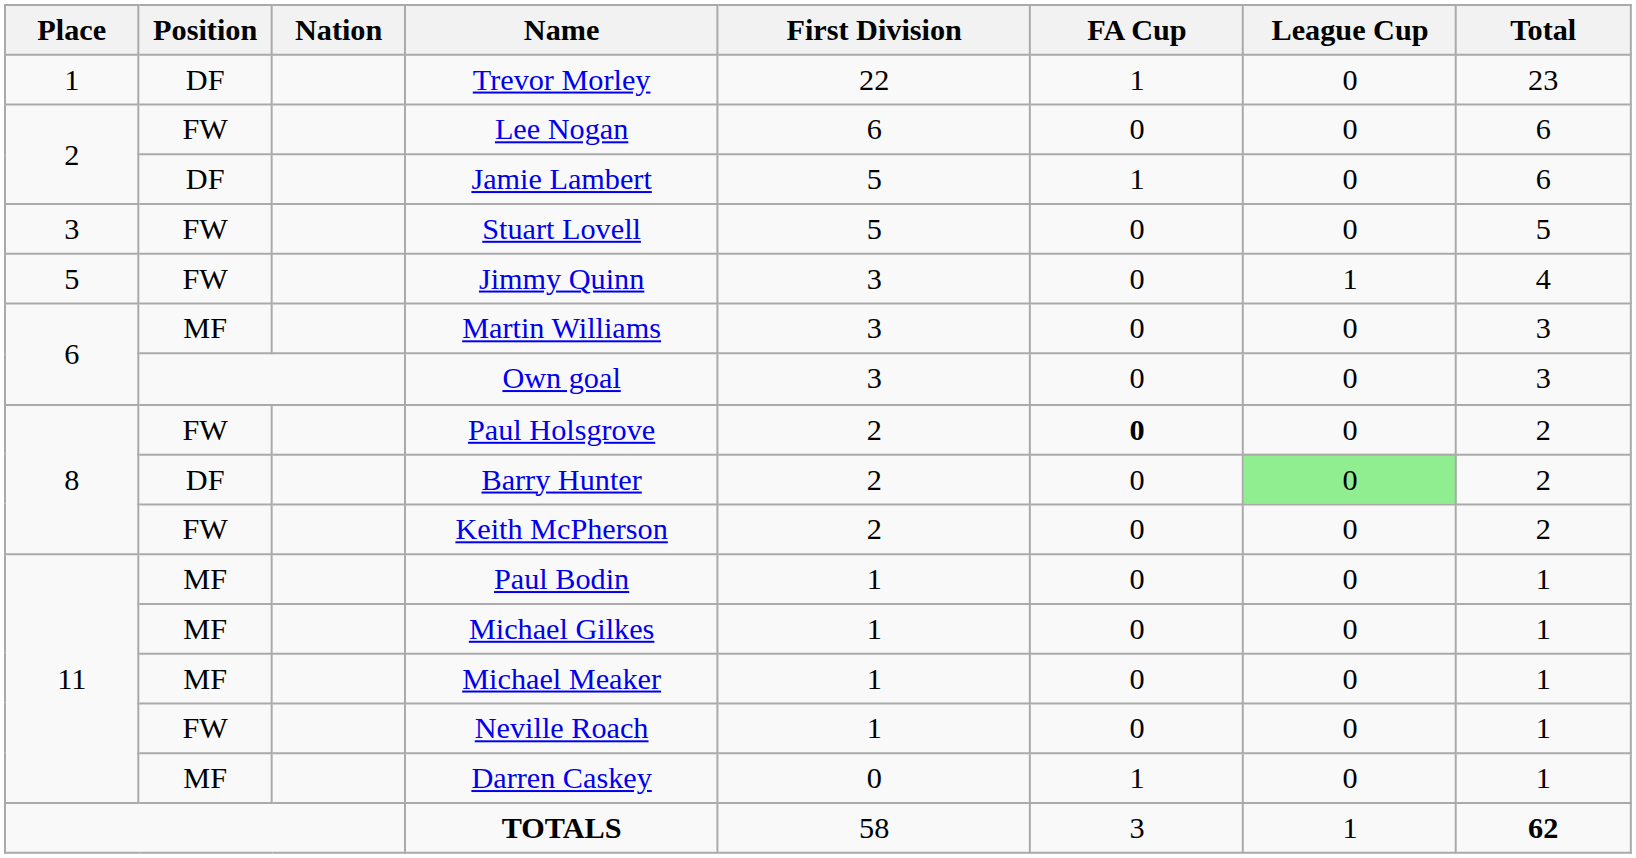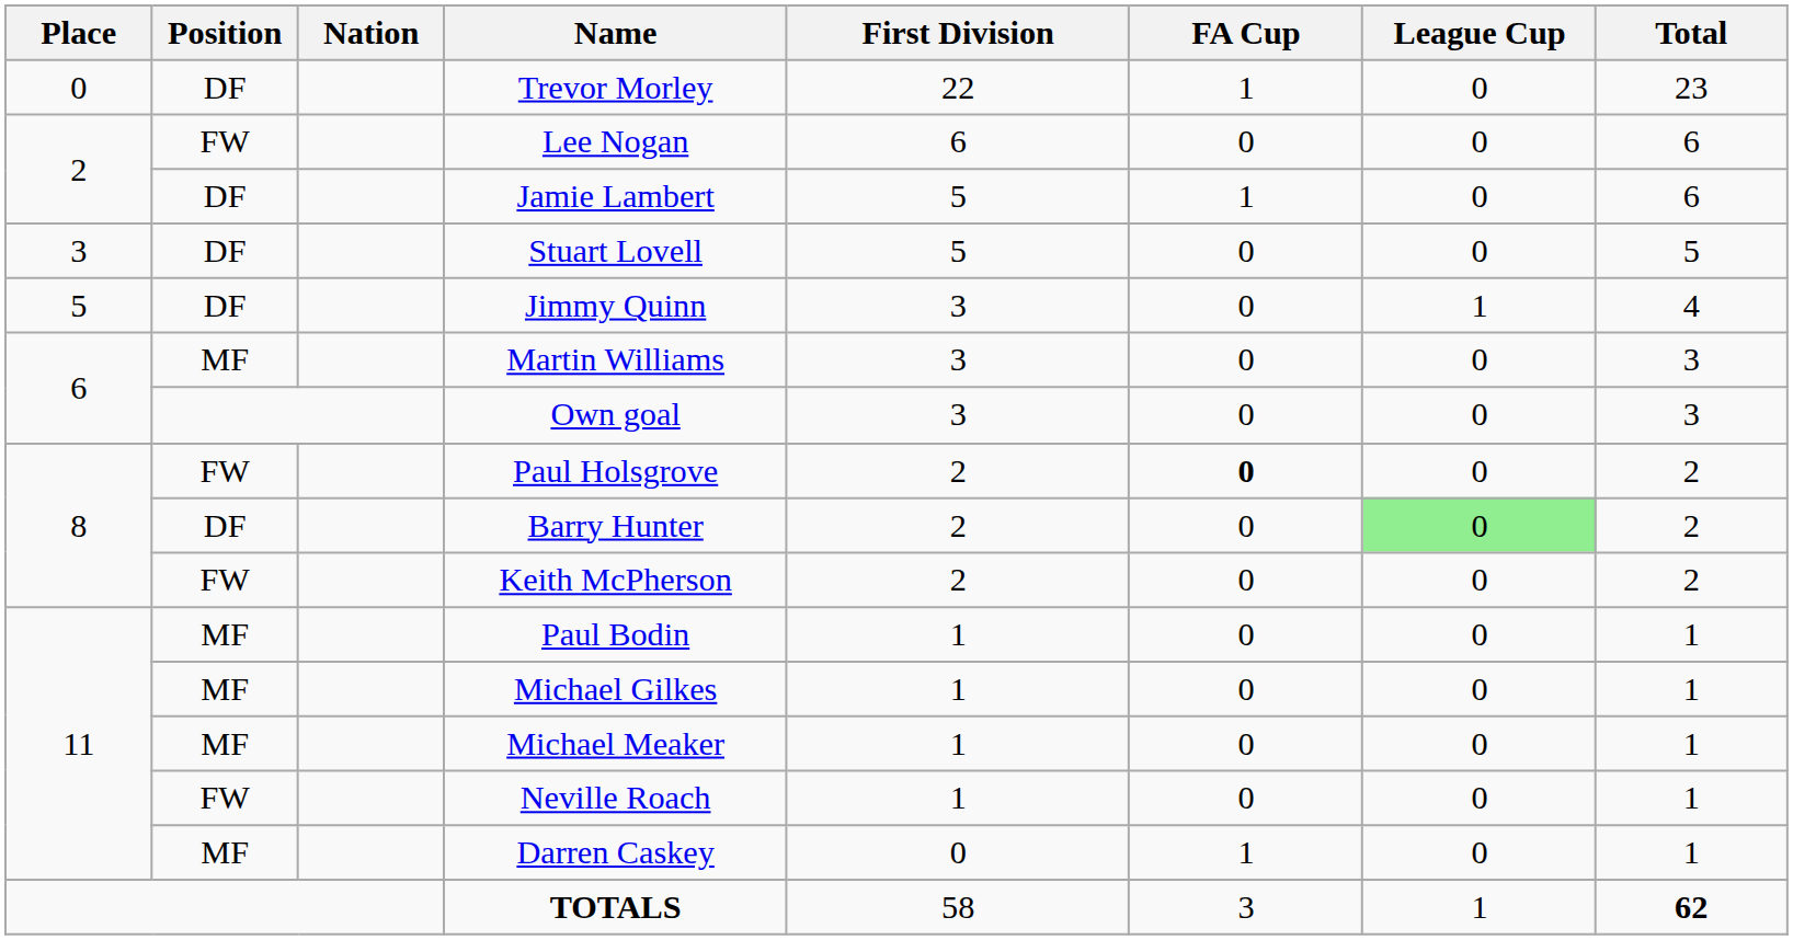Trevor Morley | Place: 1 -> 0
Stuart Lovell | Position: FW -> DF
Jimmy Quinn | Position: FW -> DF
